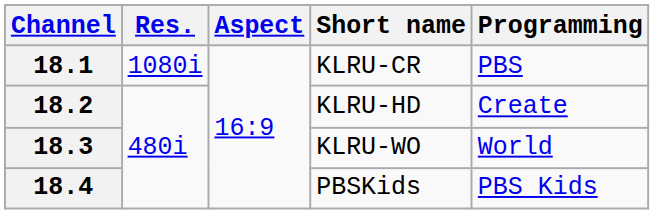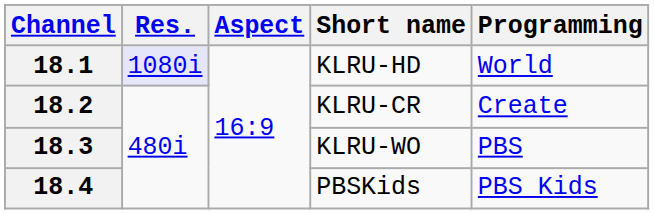18.1 | Res.: no background -> lavender background
18.1 | Short name: KLRU-CR -> KLRU-HD
18.1 | Programming: PBS -> World
18.2 | Short name: KLRU-HD -> KLRU-CR
18.3 | Programming: World -> PBS
